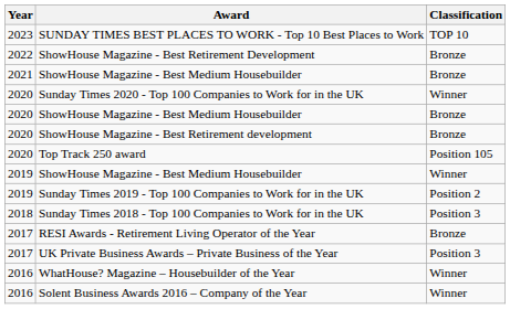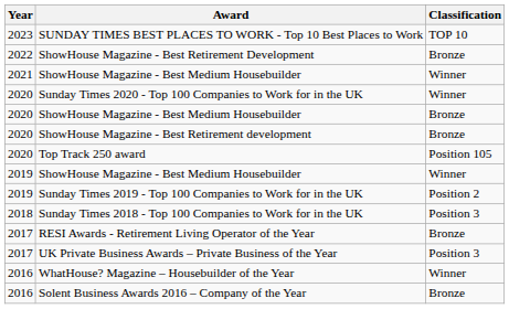2021 / ShowHouse Magazine - Best Medium Housebuilder | Classification: Bronze -> Winner
Solent Business Awards 2016 – Company of the Year | Classification: Winner -> Bronze
